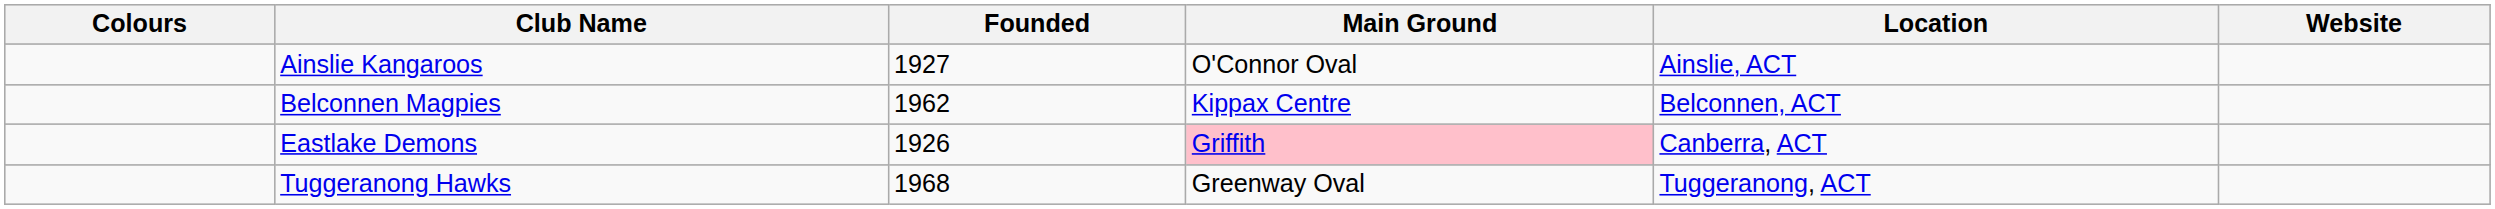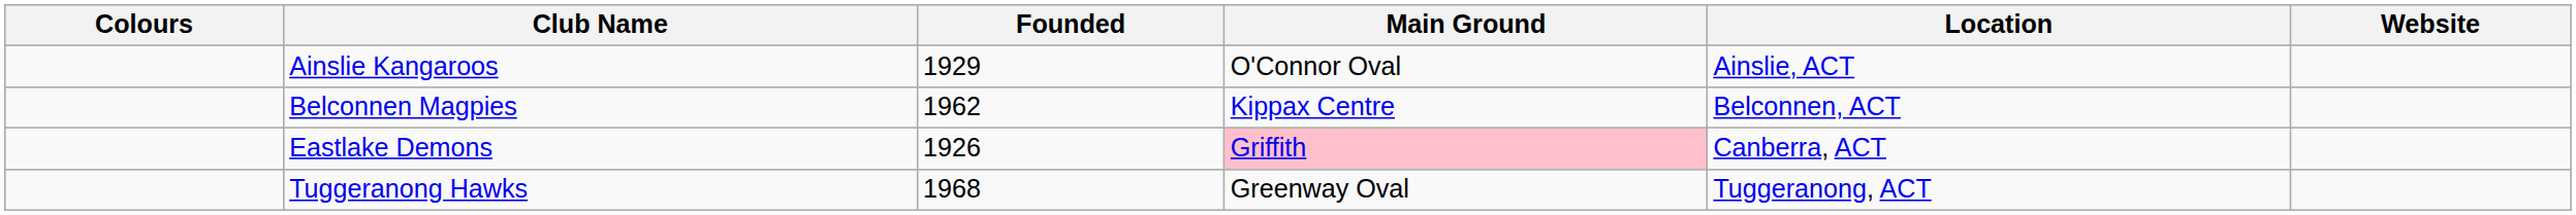Ainslie Kangaroos | Founded: 1927 -> 1929
